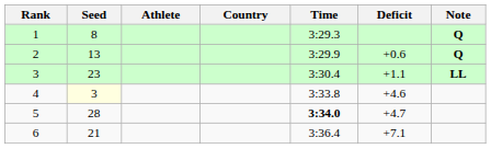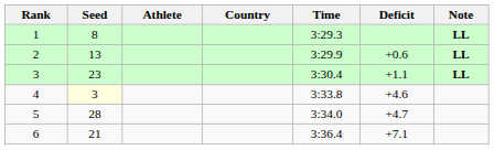1 | Note: Q -> LL
2 | Note: Q -> LL
5 | Time: bold -> normal
